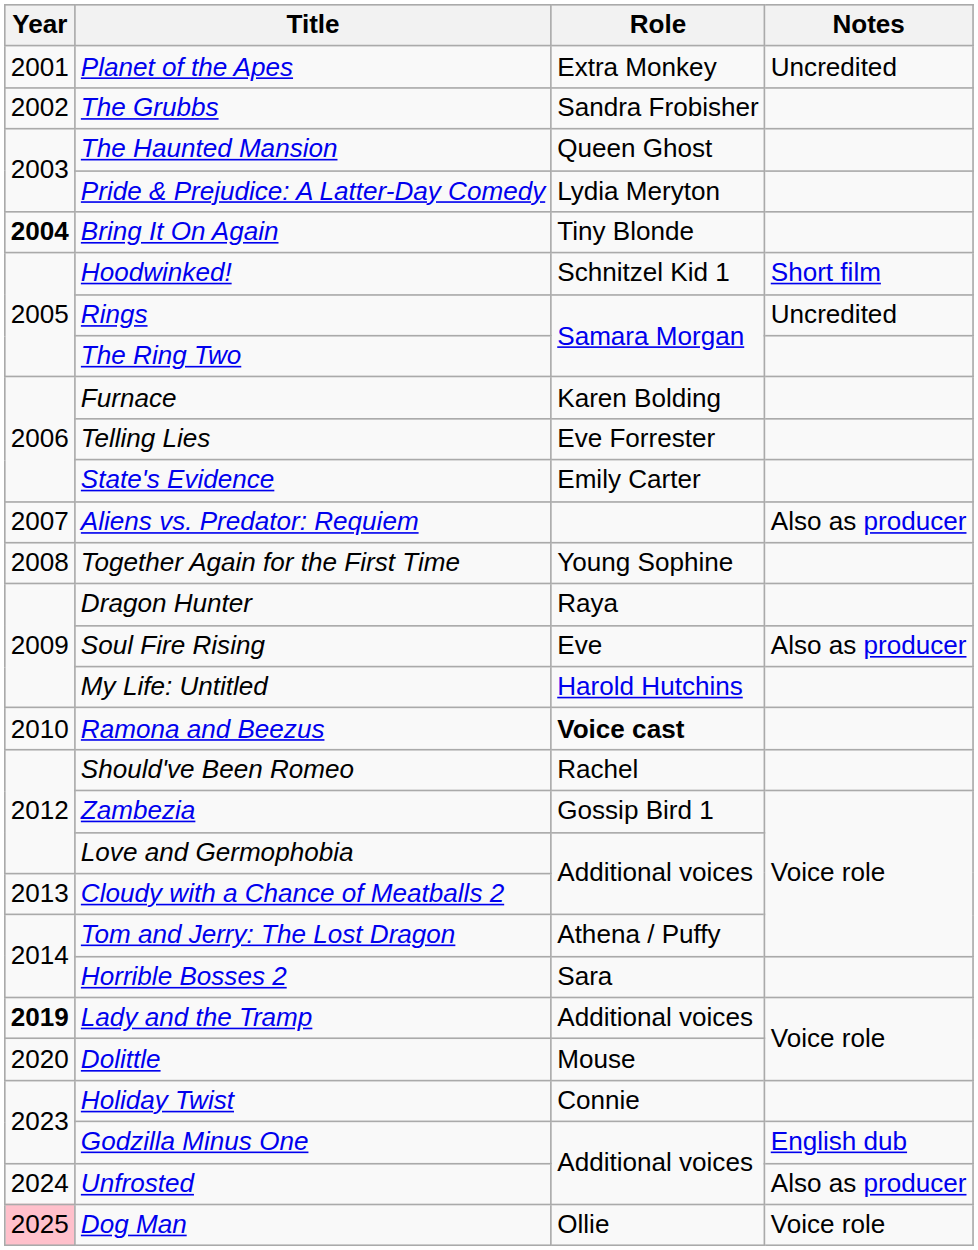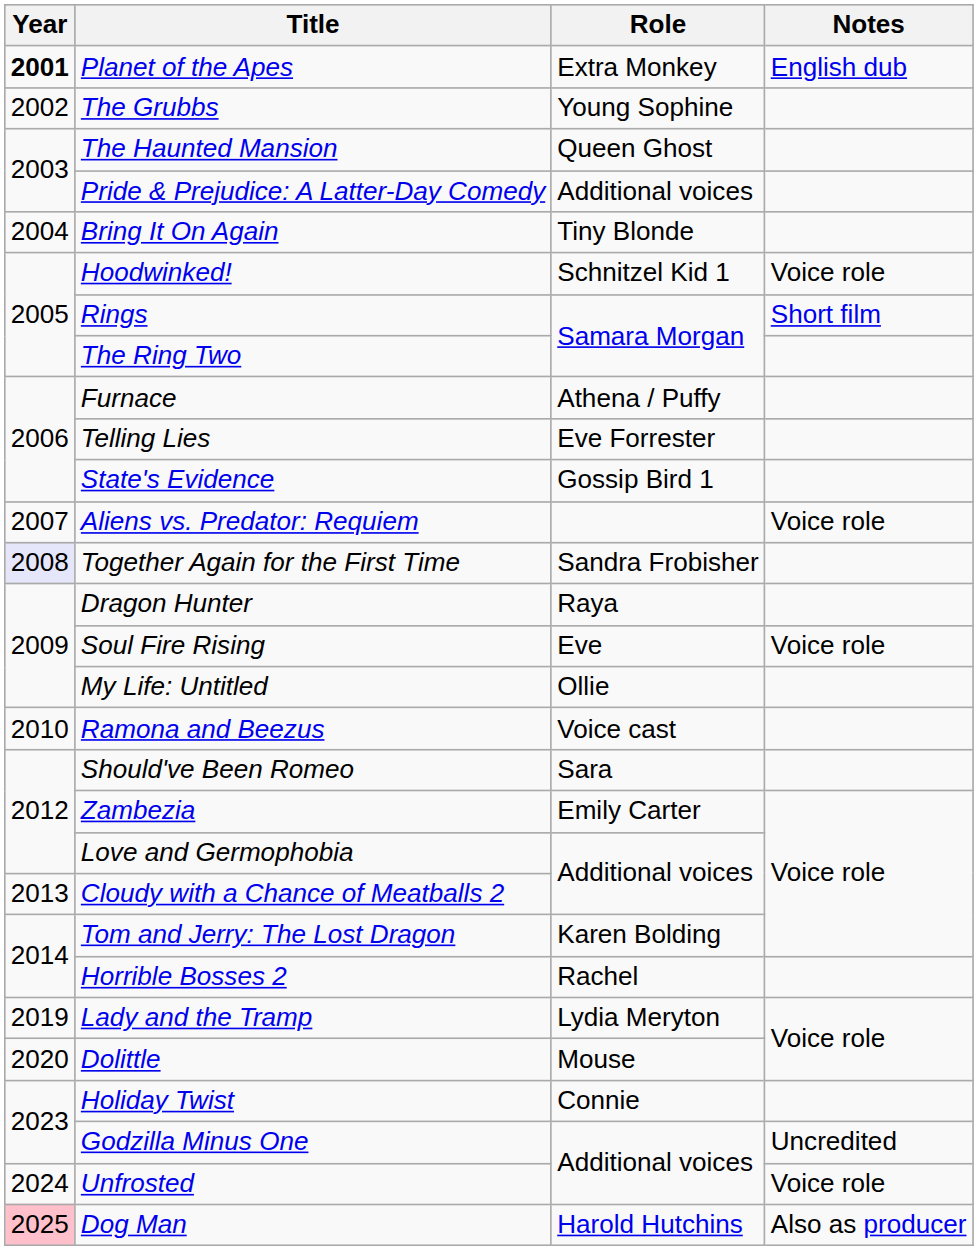Planet of the Apes | Year: normal -> bold
Planet of the Apes | Notes: Uncredited -> English dub
The Grubbs | Role: Sandra Frobisher -> Young Sophine
Pride & Prejudice: A Latter-Day Comedy | Role: Lydia Meryton -> Additional voices
Bring It On Again | Year: bold -> normal
Hoodwinked! | Notes: Short film -> Voice role
Rings | Notes: Uncredited -> Short film
Furnace | Role: Karen Bolding -> Athena / Puffy
State's Evidence | Role: Emily Carter -> Gossip Bird 1
Aliens vs. Predator: Requiem | Notes: Also as producer -> Voice role
Together Again for the First Time | Year: no background -> lavender background
Together Again for the First Time | Role: Young Sophine -> Sandra Frobisher
Soul Fire Rising | Notes: Also as producer -> Voice role
My Life: Untitled | Role: Harold Hutchins -> Ollie
Ramona and Beezus | Role: bold -> normal
Should've Been Romeo | Role: Rachel -> Sara
Zambezia | Role: Gossip Bird 1 -> Emily Carter
Tom and Jerry: The Lost Dragon | Role: Athena / Puffy -> Karen Bolding
Horrible Bosses 2 | Role: Sara -> Rachel
Lady and the Tramp | Year: bold -> normal
Lady and the Tramp | Role: Additional voices -> Lydia Meryton
Godzilla Minus One | Notes: English dub -> Uncredited
Unfrosted | Notes: Also as producer -> Voice role
Dog Man | Role: Ollie -> Harold Hutchins
Dog Man | Notes: Voice role -> Also as producer
